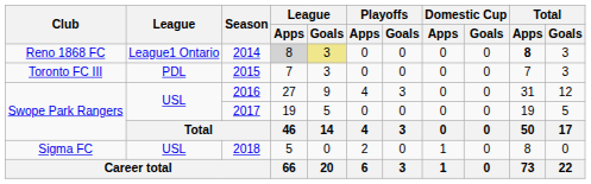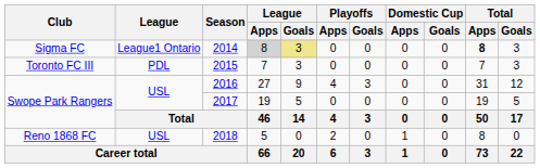2014 | Club: Reno 1868 FC -> Sigma FC
2018 | Club: Sigma FC -> Reno 1868 FC
